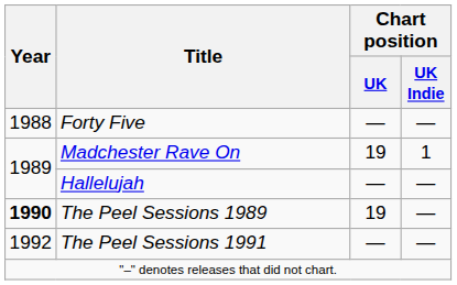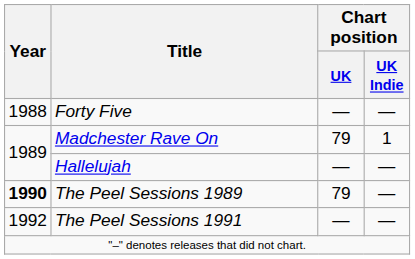Madchester Rave On | Chart position / UK: 19 -> 79
The Peel Sessions 1989 | Chart position / UK: 19 -> 79
